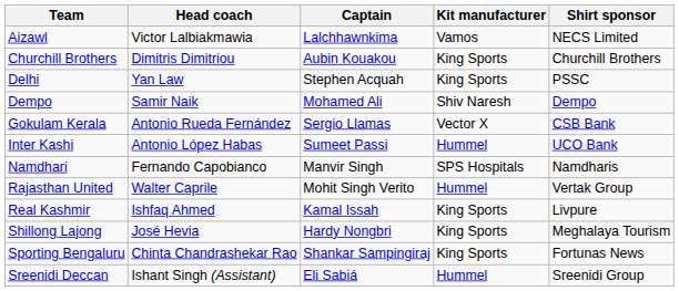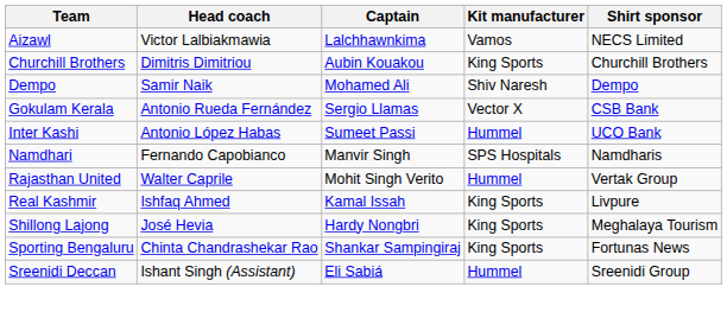- row: Delhi | Yan Law | Stephen Acquah | King Sports | PSSC
